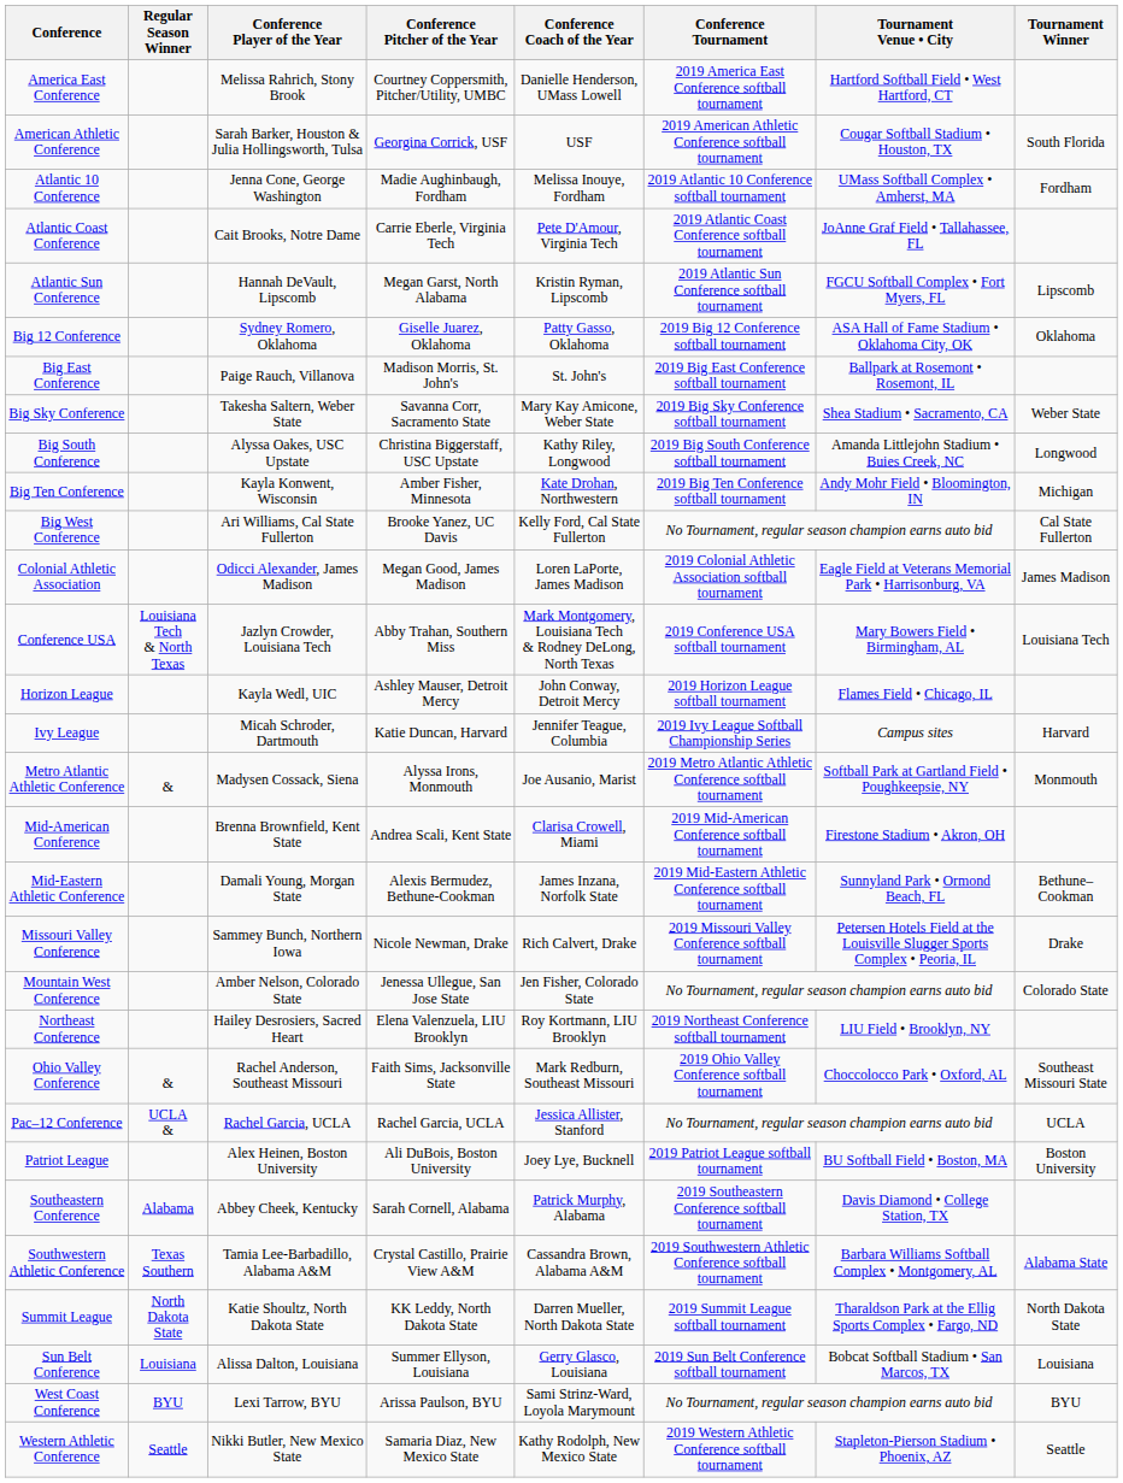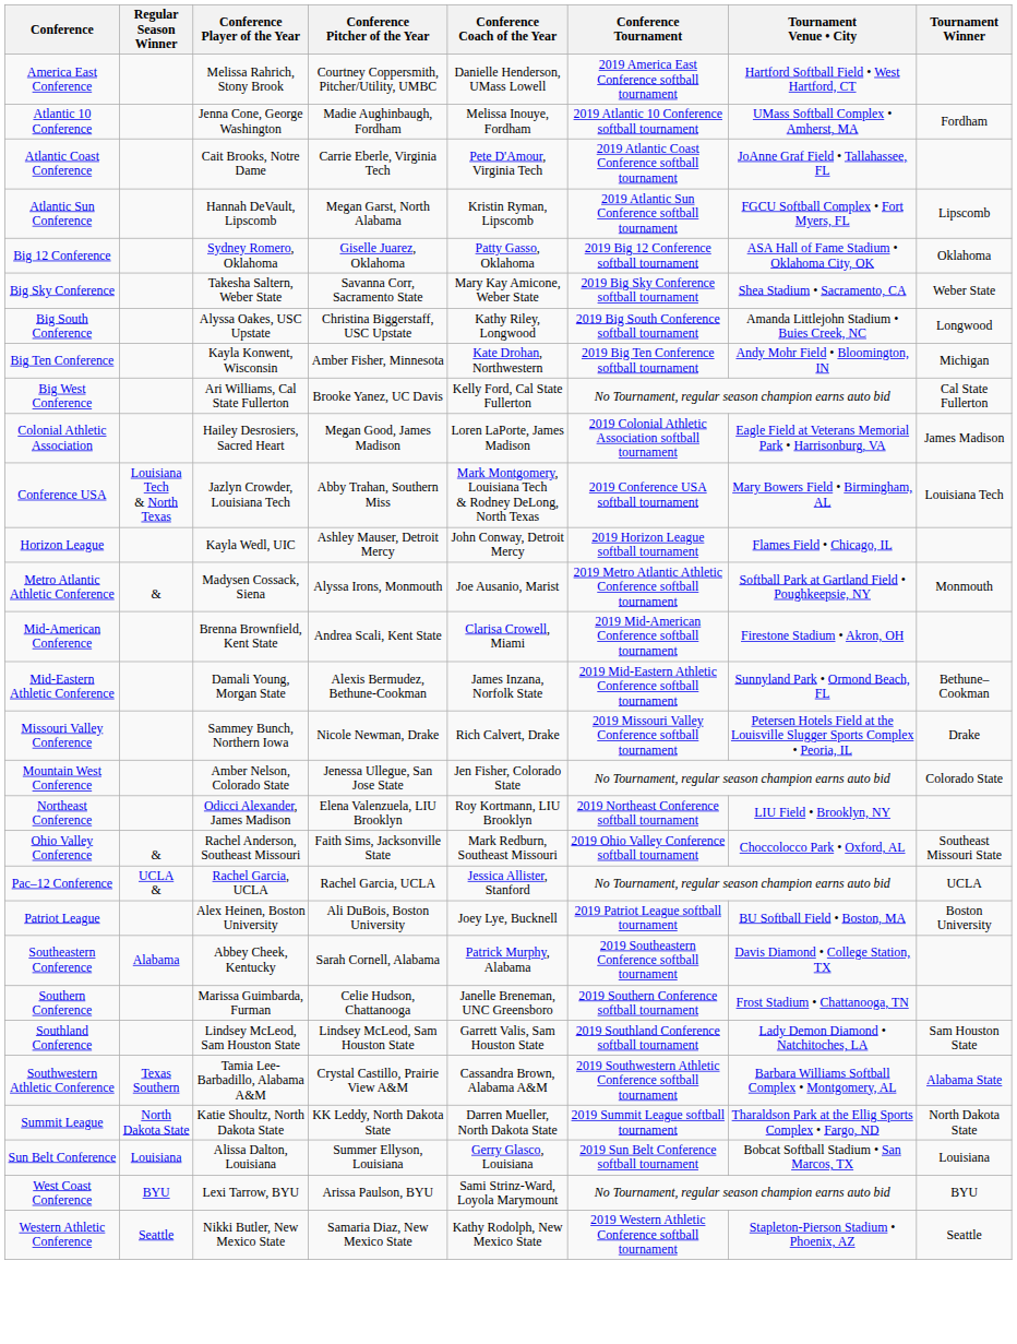- row: American Athletic Conference | Sarah Barker, Houston & Julia Hollingsworth, Tulsa | Georgina Corrick, USF | USF | 2019 American Athletic Conference softball tournament | Cougar Softball Stadium • Houston, TX | South Florida
- row: Big East Conference | Paige Rauch, Villanova | Madison Morris, St. John's | St. John's | 2019 Big East Conference softball tournament | Ballpark at Rosemont • Rosemont, IL
Colonial Athletic Association | Conference Player of the Year: Odicci Alexander, James Madison -> Hailey Desrosiers, Sacred Heart
- row: Ivy League | Micah Schroder, Dartmouth | Katie Duncan, Harvard | Jennifer Teague, Columbia | 2019 Ivy League Softball Championship Series | Campus sites | Harvard
Northeast Conference | Conference Player of the Year: Hailey Desrosiers, Sacred Heart -> Odicci Alexander, James Madison
+ row: Southern Conference | Marissa Guimbarda, Furman | Celie Hudson, Chattanooga | Janelle Breneman, UNC Greensboro | 2019 Southern Conference softball tournament | Frost Stadium • Chattanooga, TN
+ row: Southland Conference | Lindsey McLeod, Sam Houston State | Lindsey McLeod, Sam Houston State | Garrett Valis, Sam Houston State | 2019 Southland Conference softball tournament | Lady Demon Diamond • Natchitoches, LA | Sam Houston State
